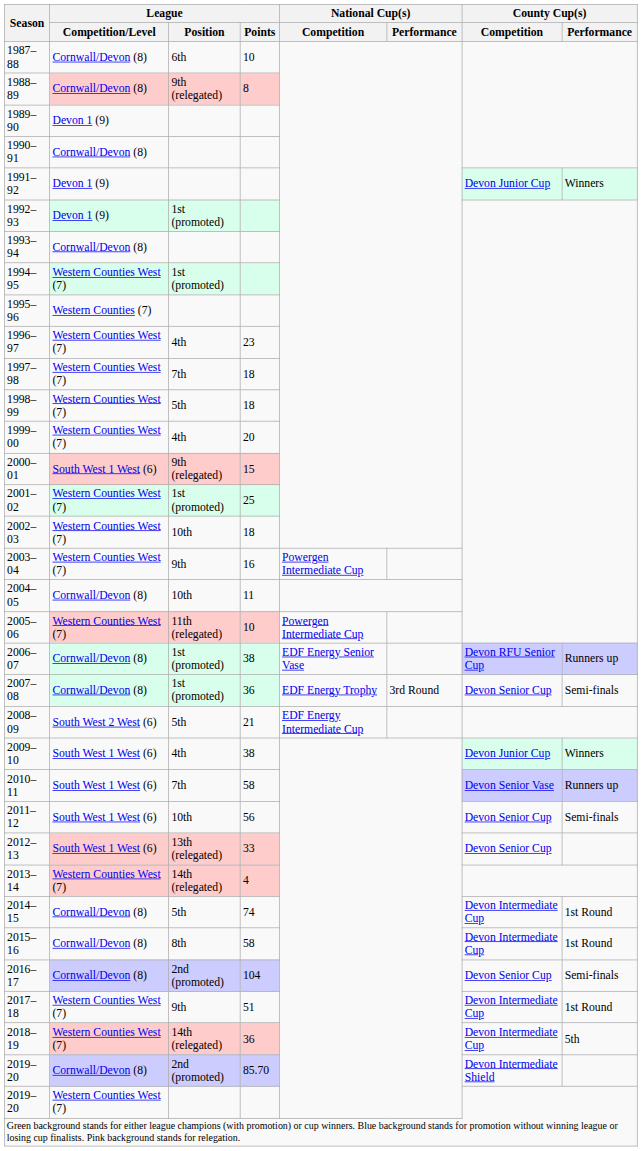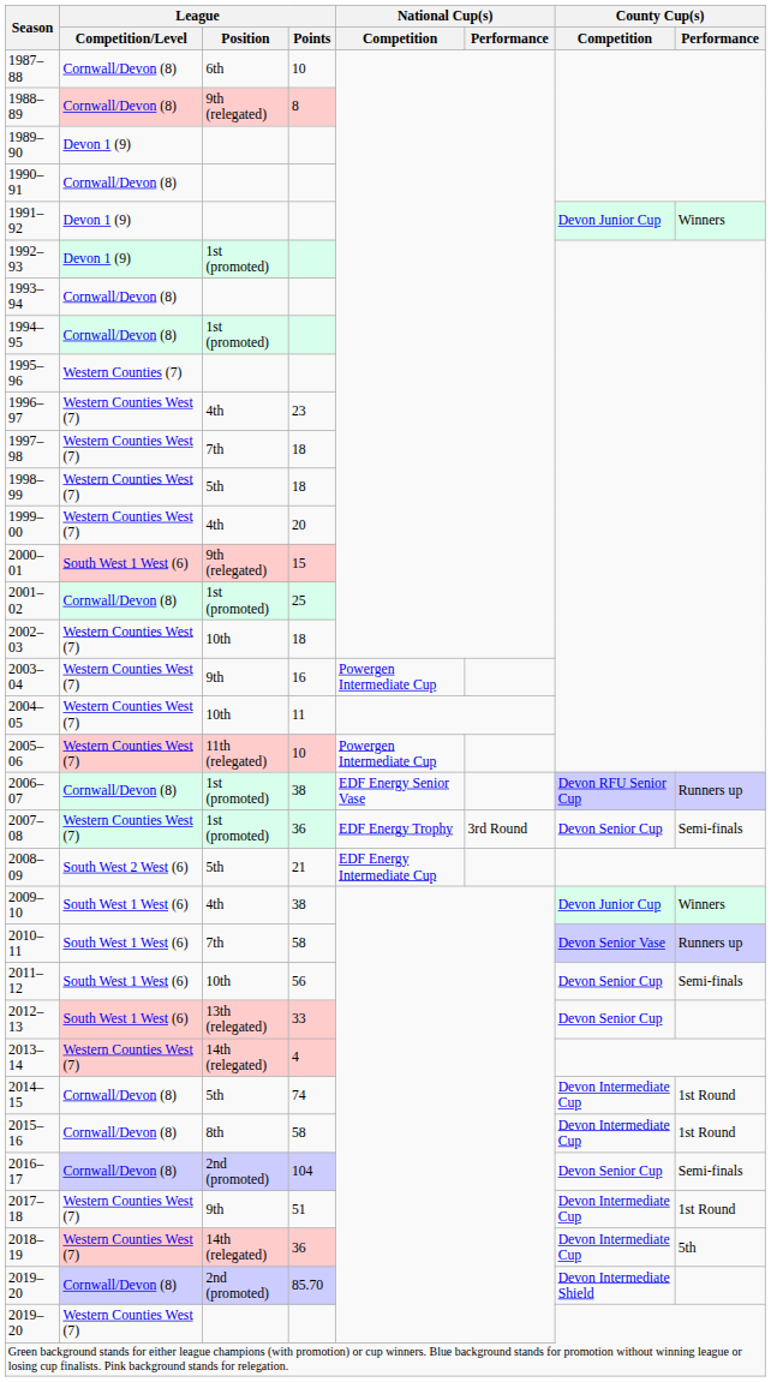1994–95 | League / Competition/Level: Western Counties West (7) -> Cornwall/Devon (8)
2001–02 | League / Competition/Level: Western Counties West (7) -> Cornwall/Devon (8)
2004–05 | League / Competition/Level: Cornwall/Devon (8) -> Western Counties West (7)
2007–08 | League / Competition/Level: Cornwall/Devon (8) -> Western Counties West (7)
